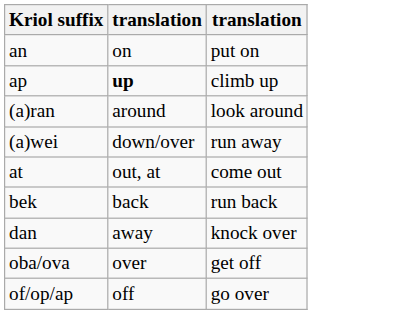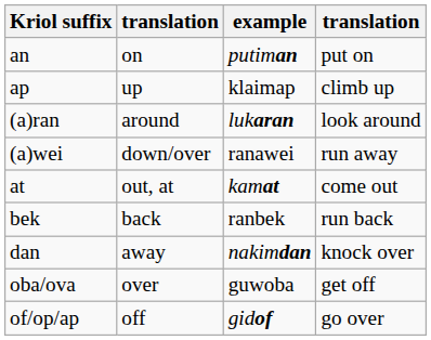+ column: example | putiman | klaimap | lukaran | ranawei | kamat | ranbek | nakimdan | guwoba | gidof
ap | column 2: bold -> normal
